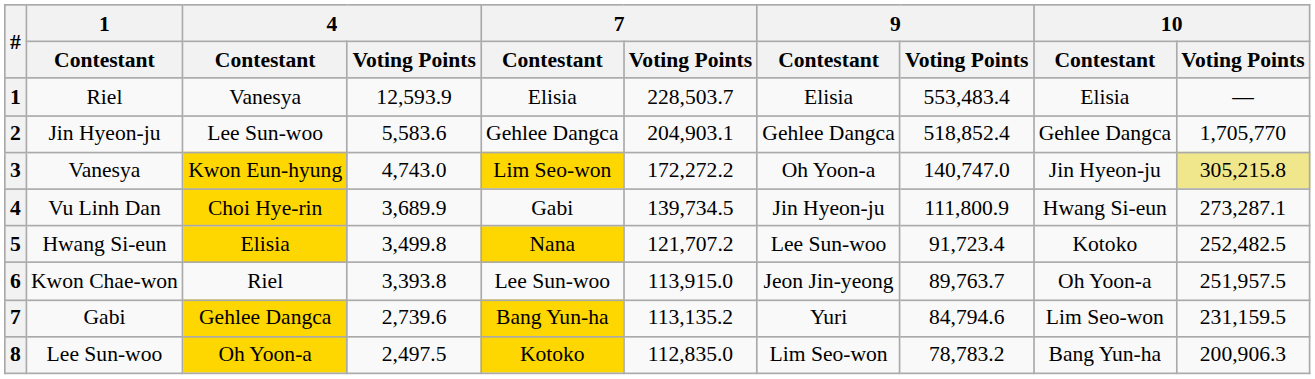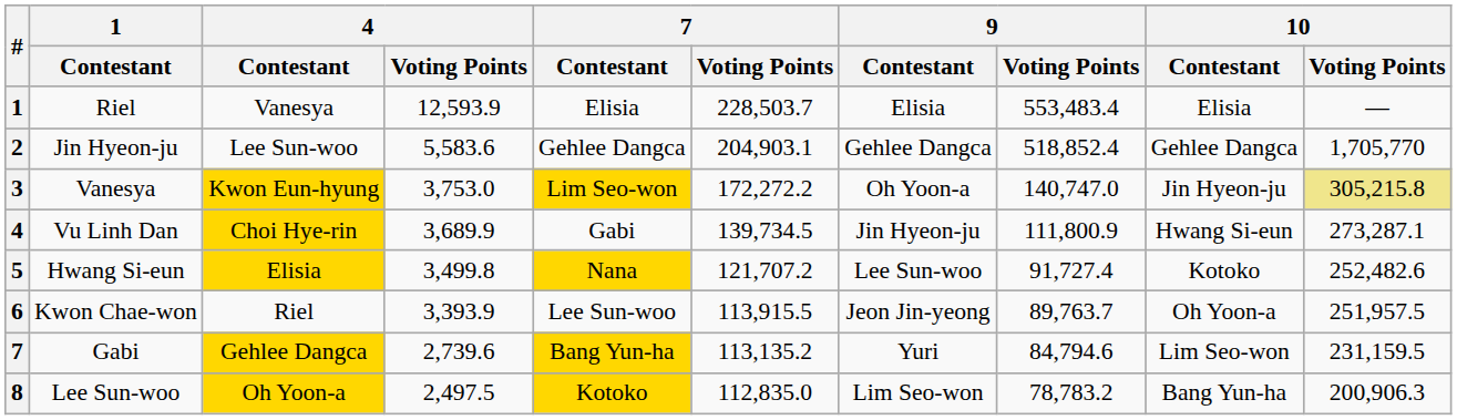3 | 4 / Voting Points: 4,743.0 -> 3,753.0
5 | 9 / Voting Points: 91,723.4 -> 91,727.4
5 | 10 / Voting Points: 252,482.5 -> 252,482.6
6 | 4 / Voting Points: 3,393.8 -> 3,393.9
6 | 7 / Voting Points: 113,915.0 -> 113,915.5
